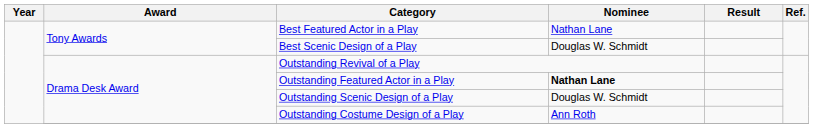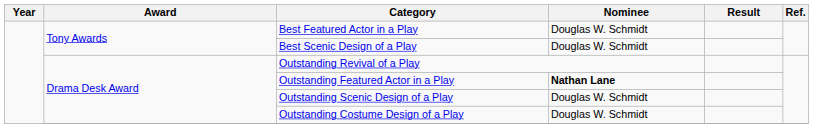Best Featured Actor in a Play | Nominee: Nathan Lane -> Douglas W. Schmidt
Outstanding Costume Design of a Play | Nominee: Ann Roth -> Douglas W. Schmidt
